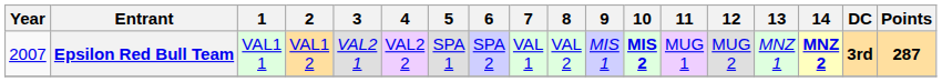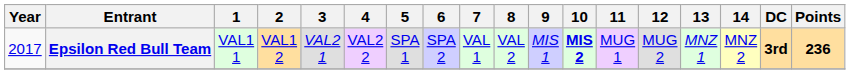Epsilon Red Bull Team | Year: 2007 -> 2017
Epsilon Red Bull Team | 14: bold -> normal
Epsilon Red Bull Team | Points: 287 -> 236
